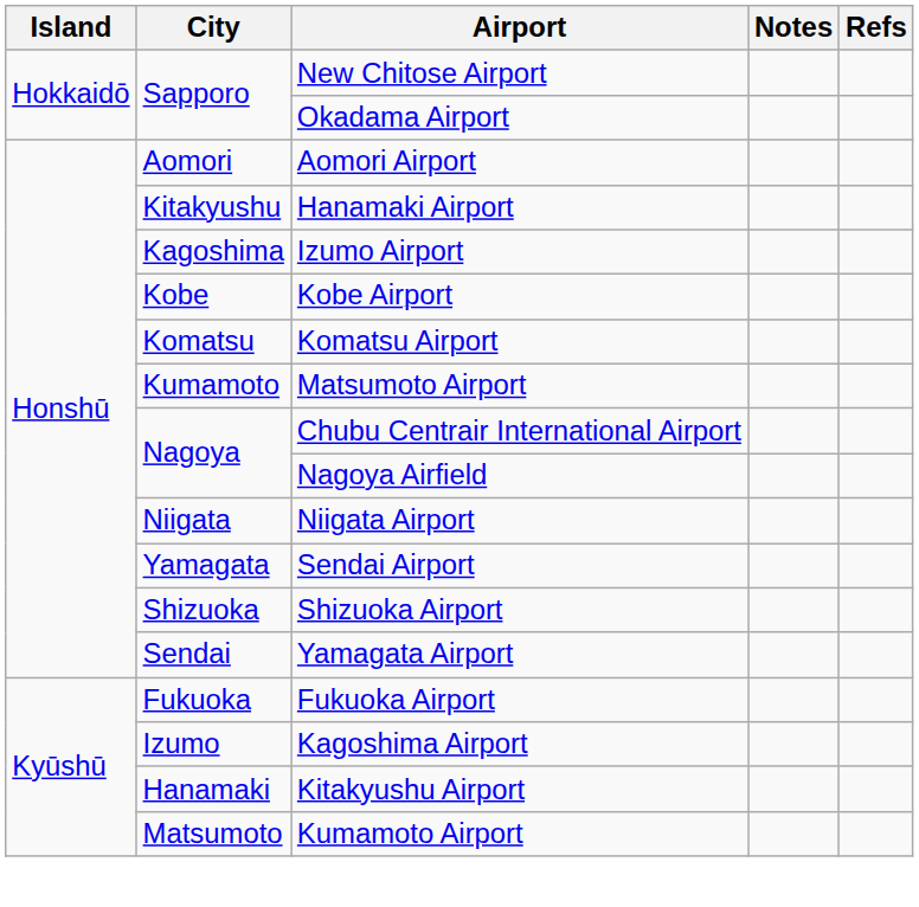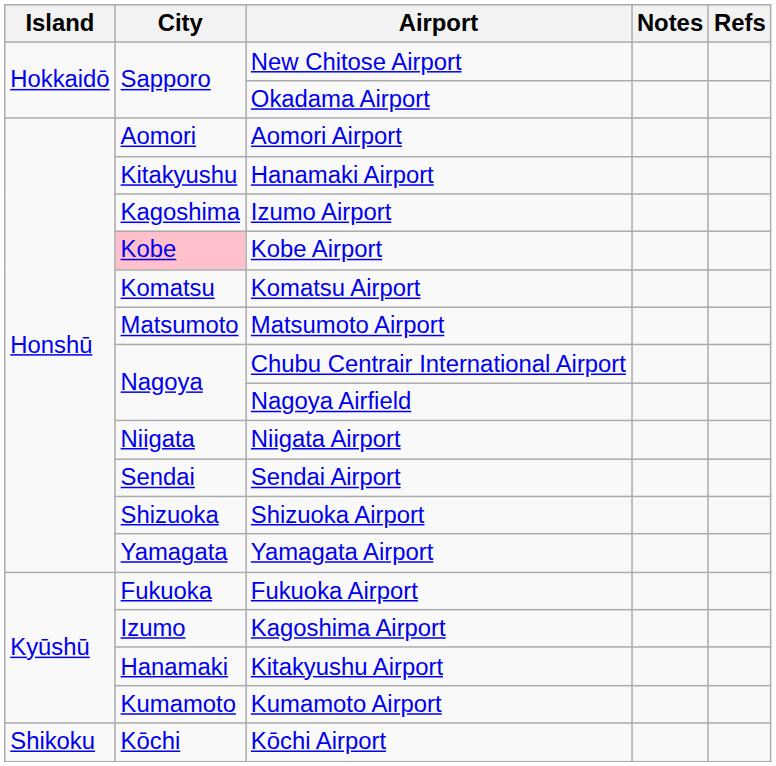Kobe Airport | City: no background -> pink background
Matsumoto Airport | City: Kumamoto -> Matsumoto
Sendai Airport | City: Yamagata -> Sendai
Yamagata Airport | City: Sendai -> Yamagata
Kumamoto Airport | City: Matsumoto -> Kumamoto
+ row: Shikoku | Kōchi | Kōchi Airport
